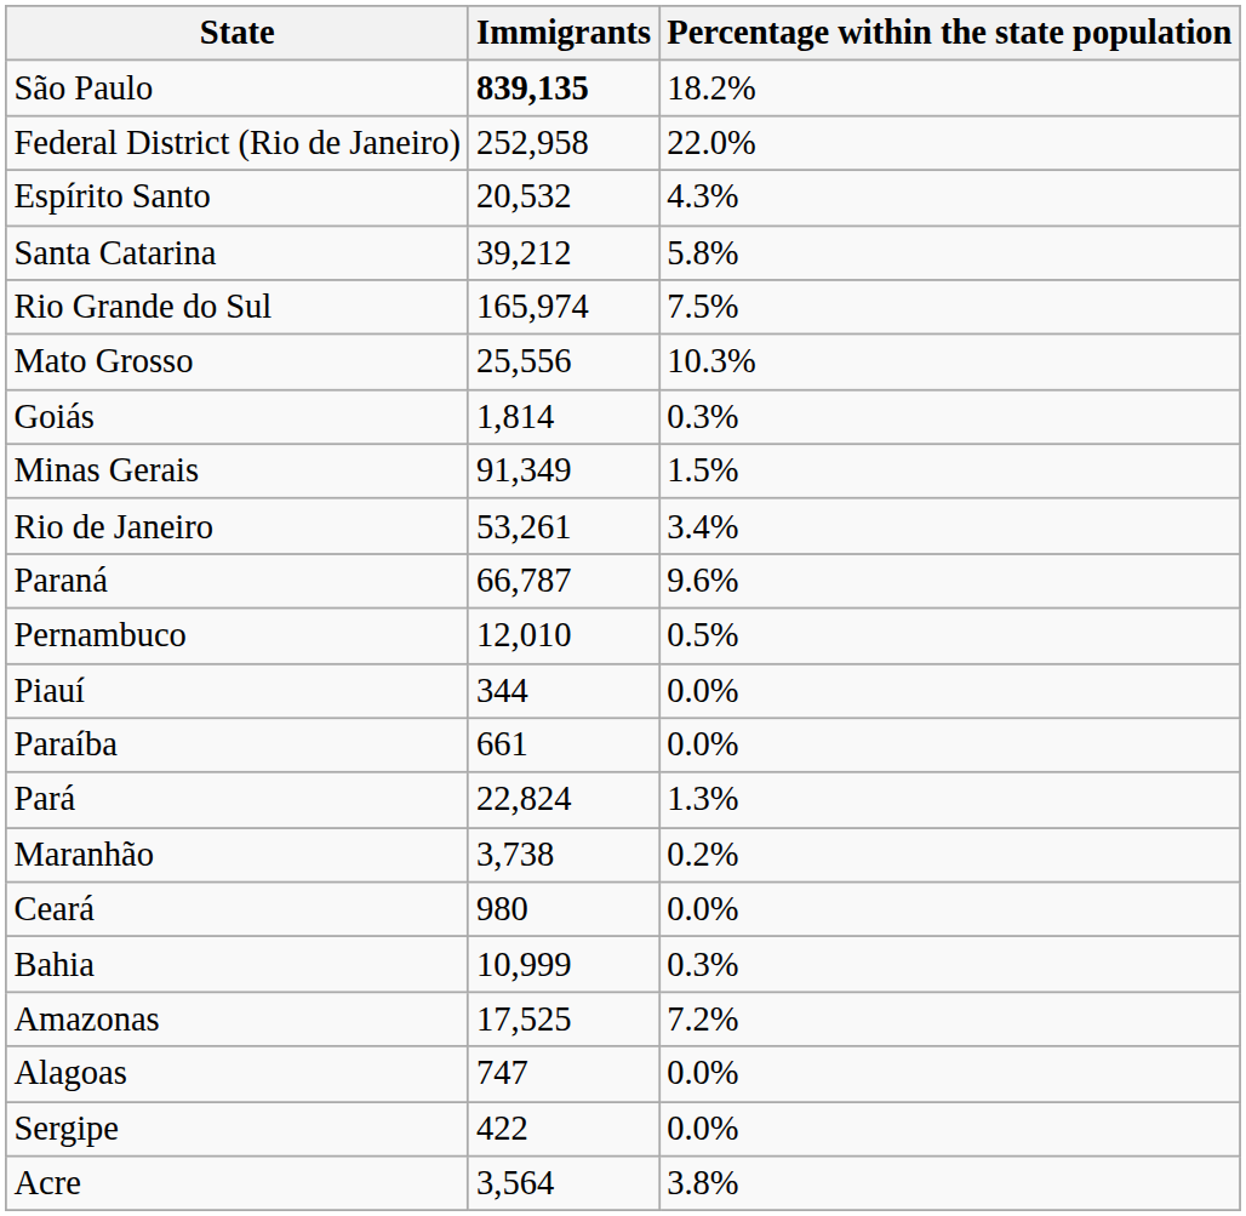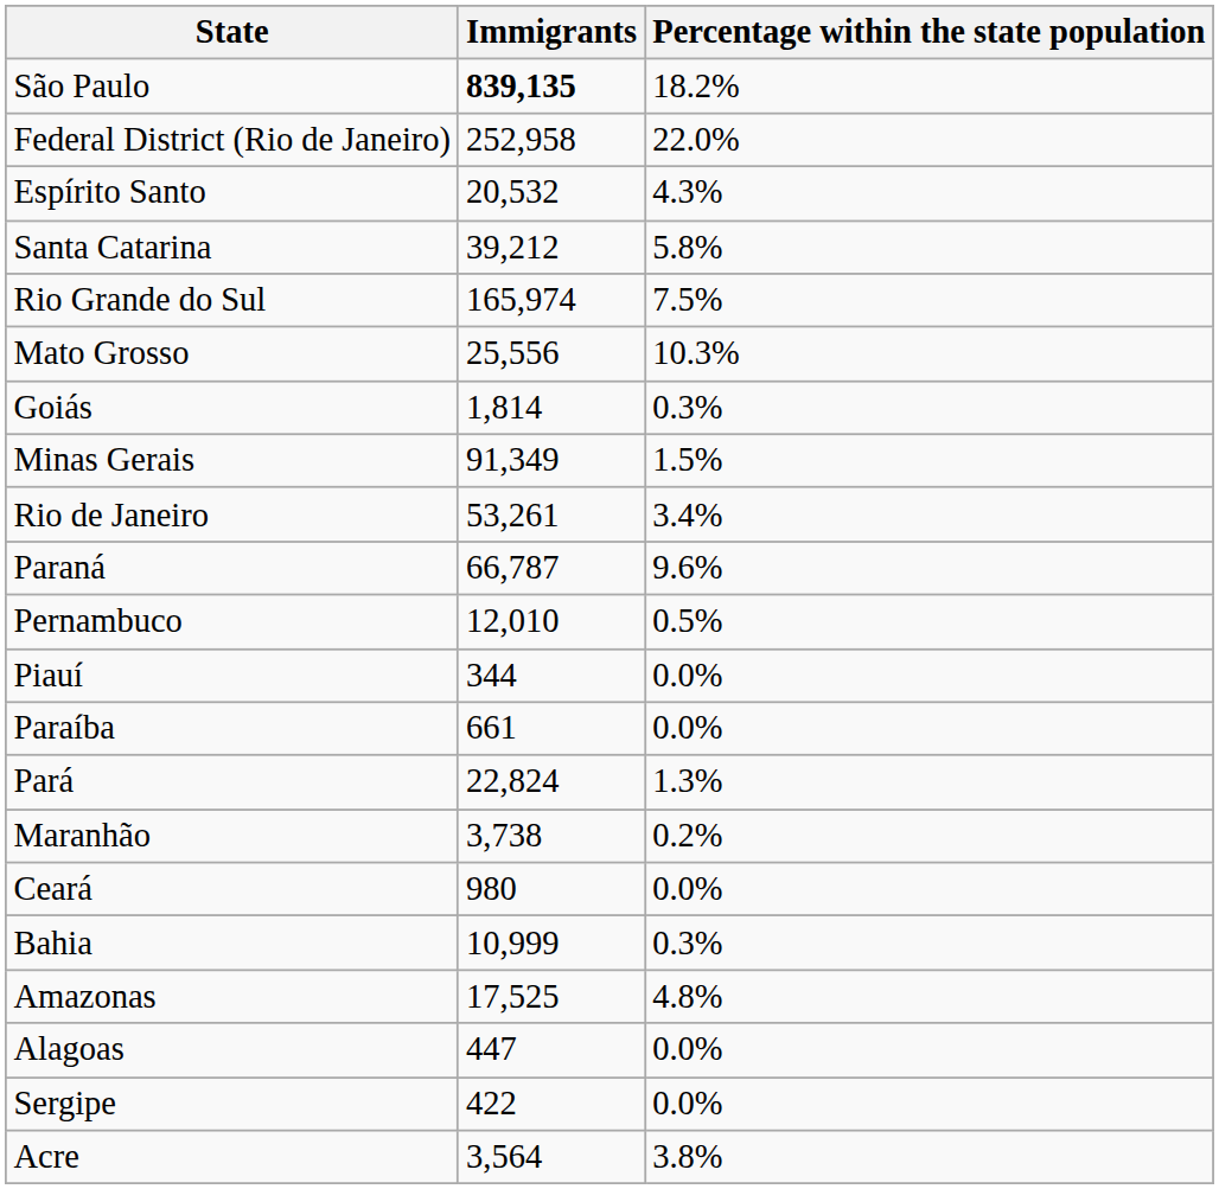Amazonas | Percentage within the state population: 7.2% -> 4.8%
Alagoas | Immigrants: 747 -> 447
